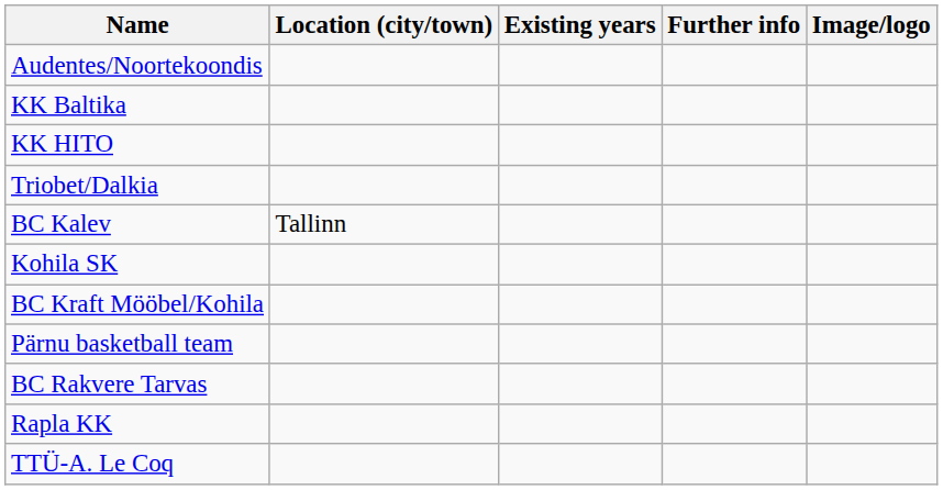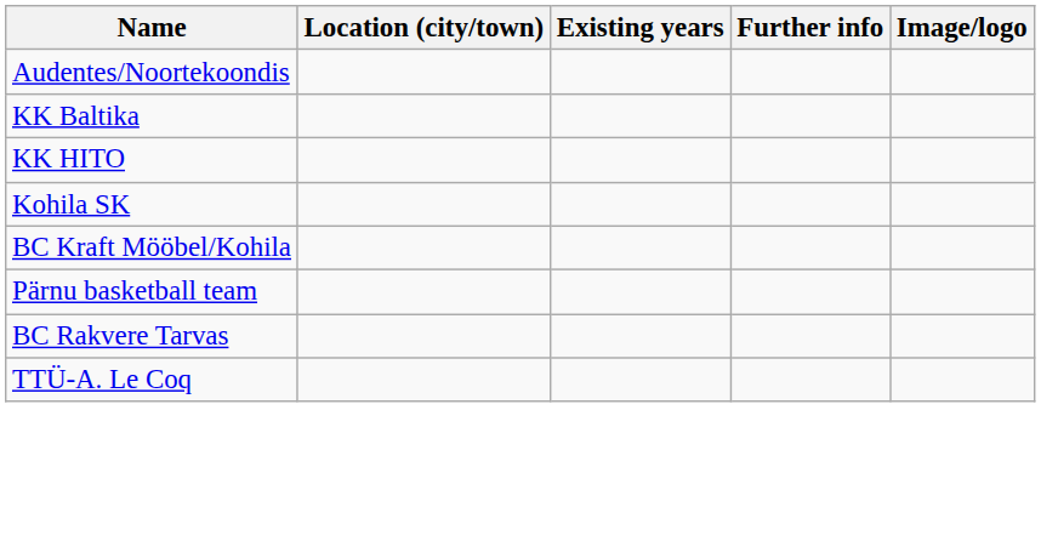- row: Triobet/Dalkia
- row: BC Kalev | Tallinn
- row: Rapla KK
